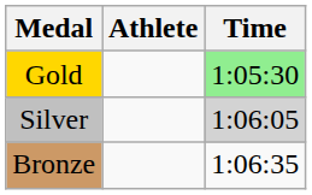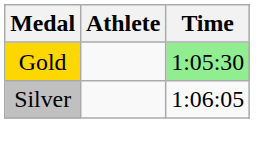Silver | Time: lightgrey background -> no background
- row: Bronze | 1:06:35
